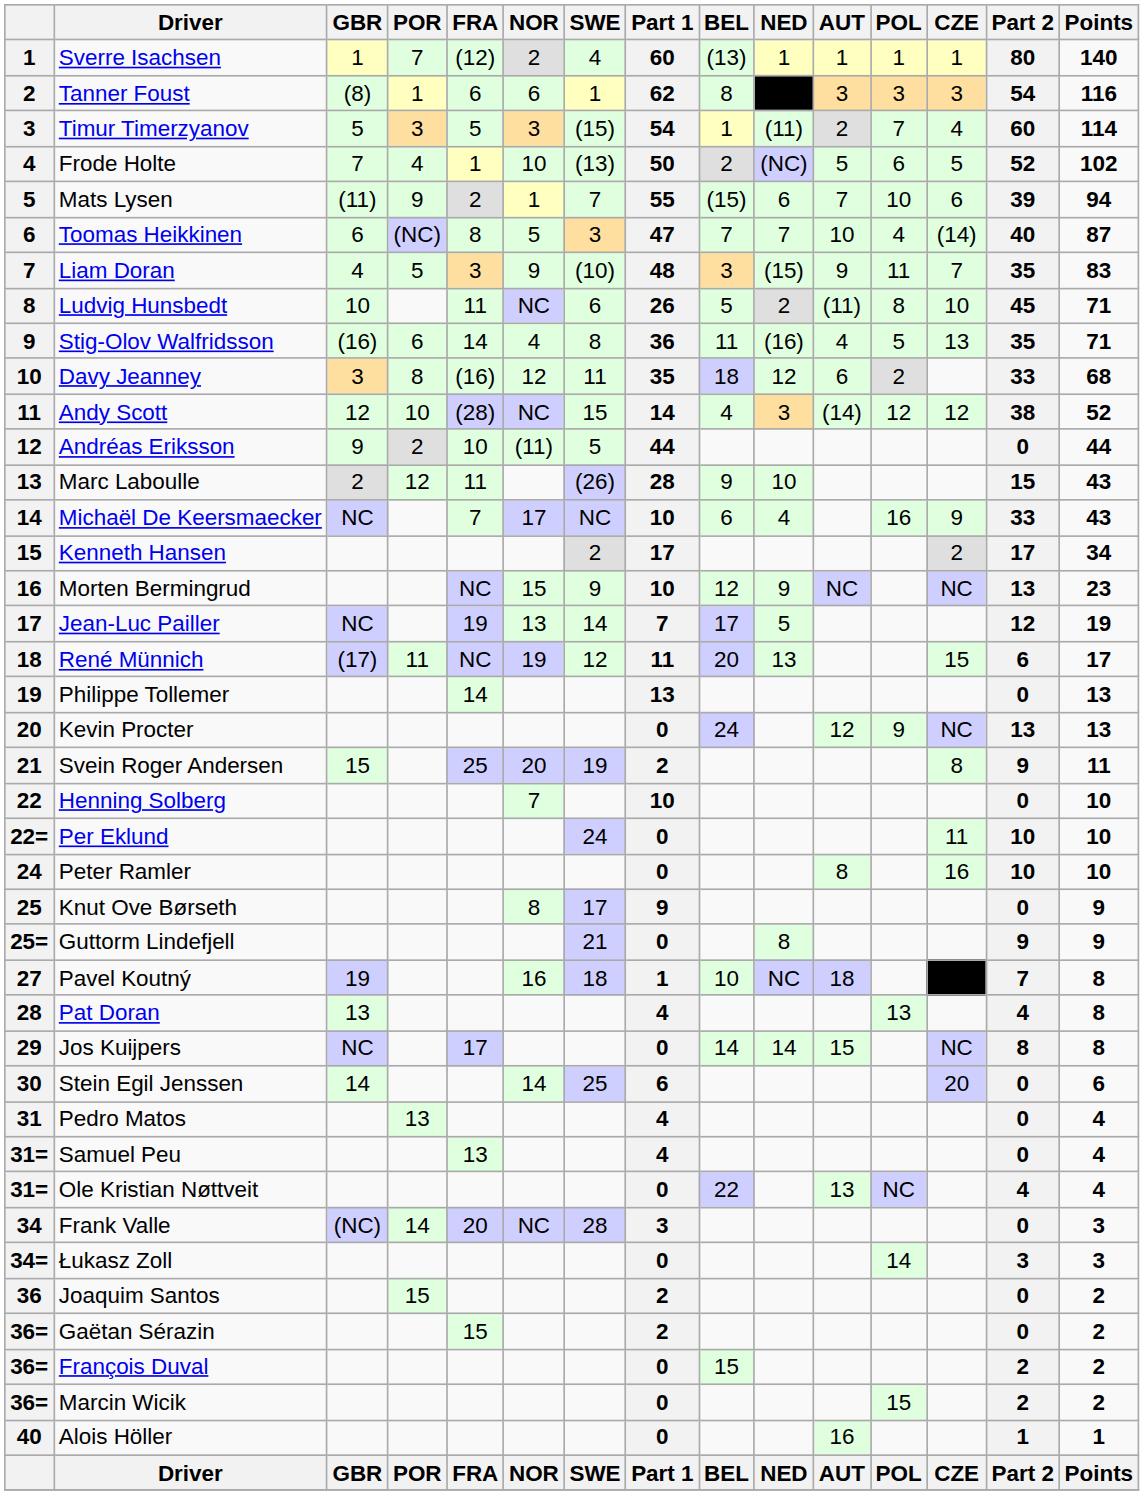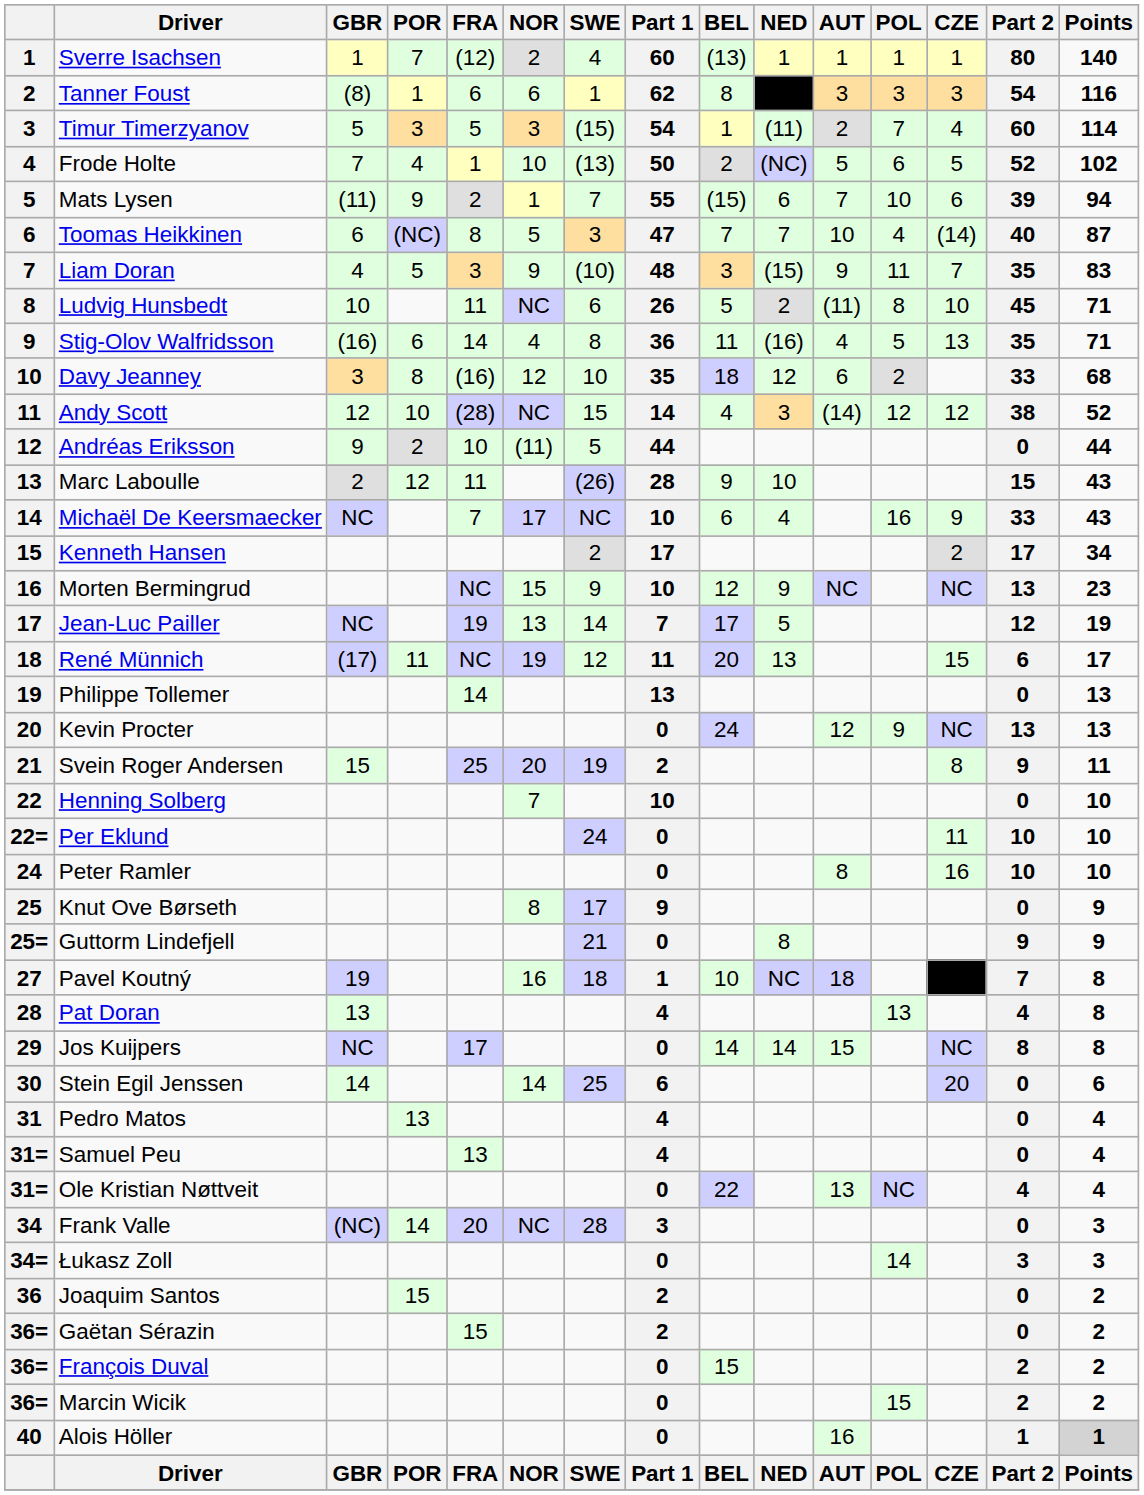Davy Jeanney | SWE: 11 -> 10
Alois Höller | Points: no background -> lightgrey background
